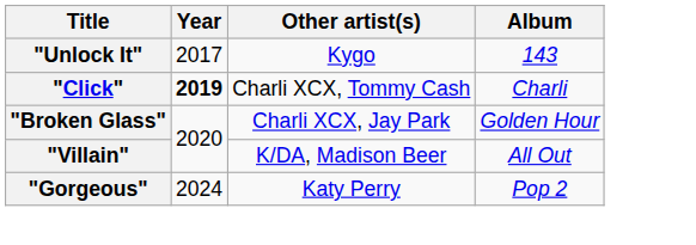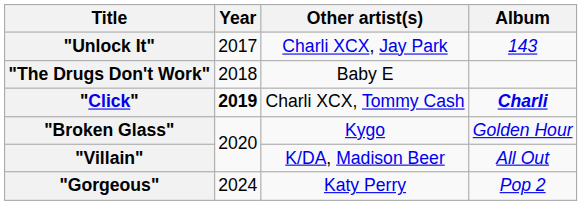"Unlock It" | Other artist(s): Kygo -> Charli XCX, Jay Park
+ row: "The Drugs Don't Work" | 2018 | Baby E
"Click" | Album: normal -> bold
"Broken Glass" | Other artist(s): Charli XCX, Jay Park -> Kygo
